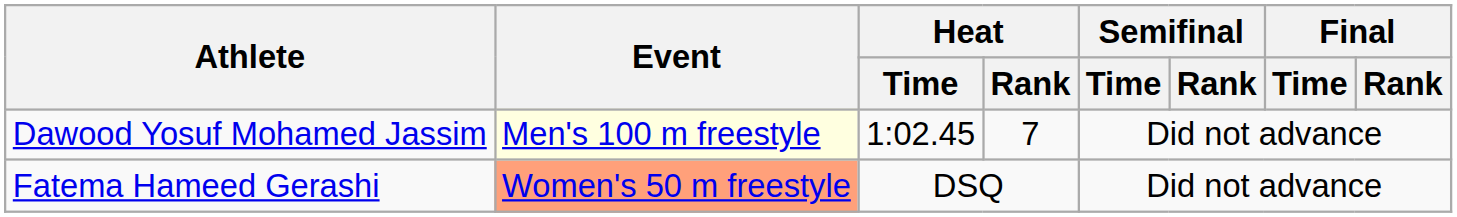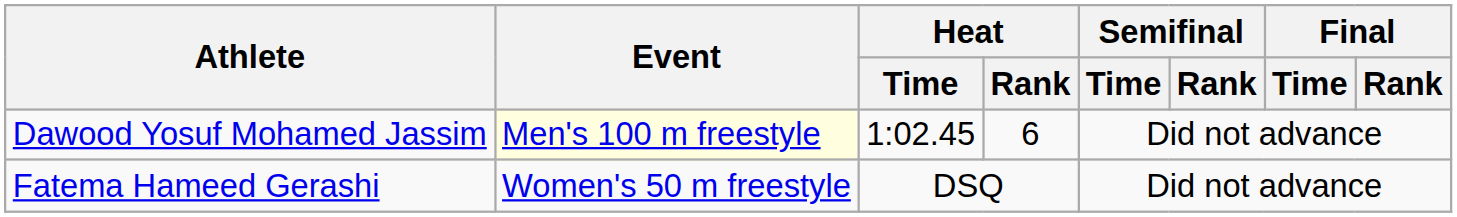Dawood Yosuf Mohamed Jassim | Heat / Rank: 7 -> 6
Fatema Hameed Gerashi | Event: lightsalmon background -> no background
